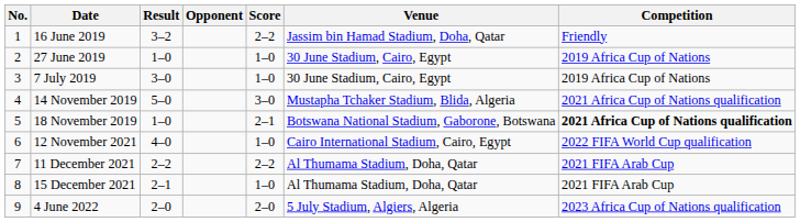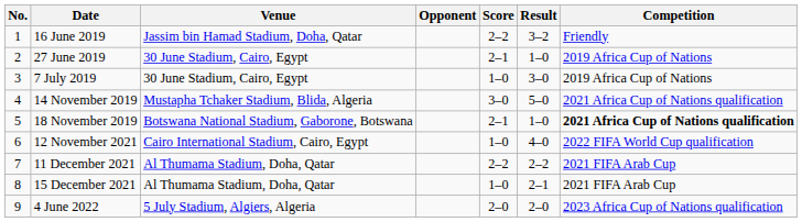columns swapped: Venue <-> Result
27 June 2019 | Score: 1–0 -> 2–1
